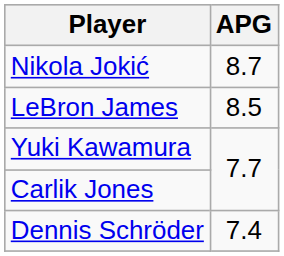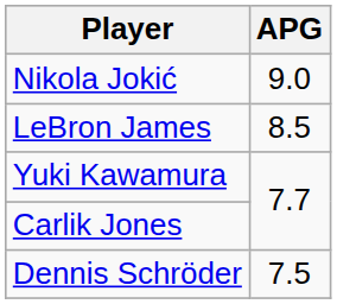Nikola Jokić | APG: 8.7 -> 9.0
Dennis Schröder | APG: 7.4 -> 7.5
